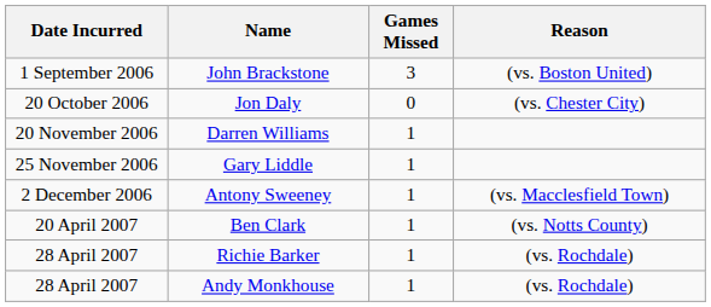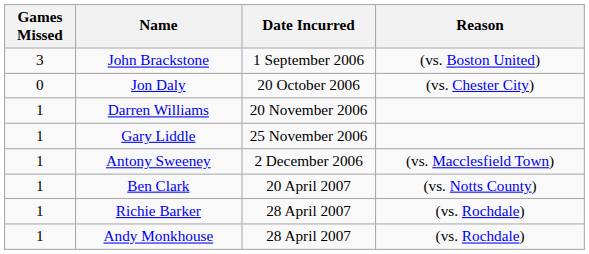columns swapped: Date Incurred <-> Games Missed
